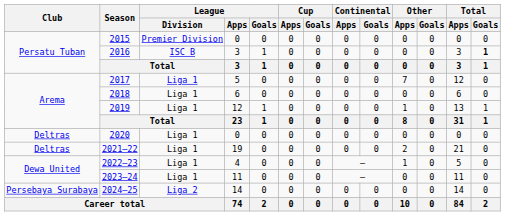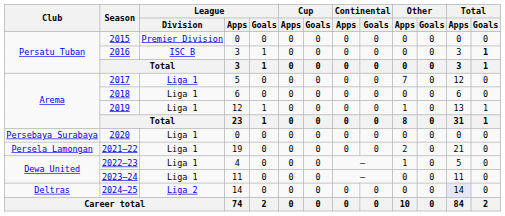2020 | Club: Deltras -> Persebaya Surabaya
2021–22 | Club: Deltras -> Persela Lamongan
2024–25 | Club: Persebaya Surabaya -> Deltras
2024–25 | Total / Apps: no background -> lavender background
